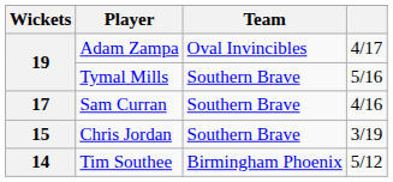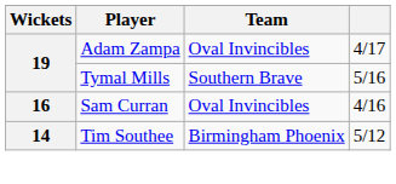Sam Curran | Wickets: 17 -> 16
Sam Curran | Team: Southern Brave -> Oval Invincibles
- row: 15 | Chris Jordan | Southern Brave | 3/19
